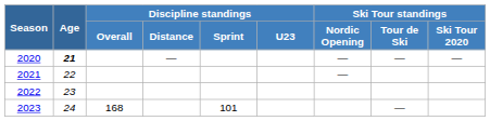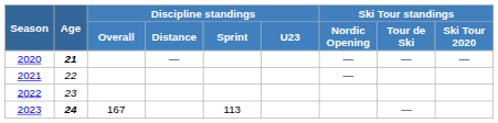2023 | Age: normal -> bold
2023 | Discipline standings / Overall: 168 -> 167
2023 | Discipline standings / Sprint: 101 -> 113
